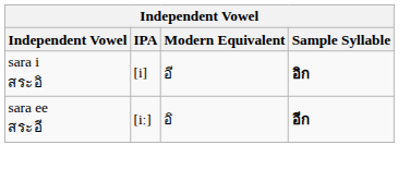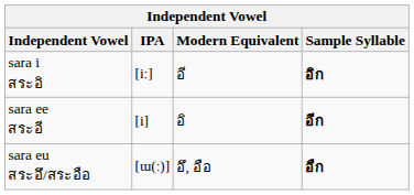sara i สระอิ | IPA: [i] -> [iː]
sara ee สระอี | IPA: [iː] -> [i]
+ row: sara eu สระอึ/สระอือ | [ɯ(ː)] | อึ, อือ | อืก
